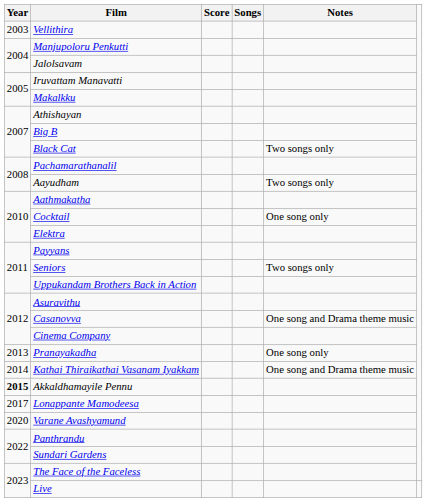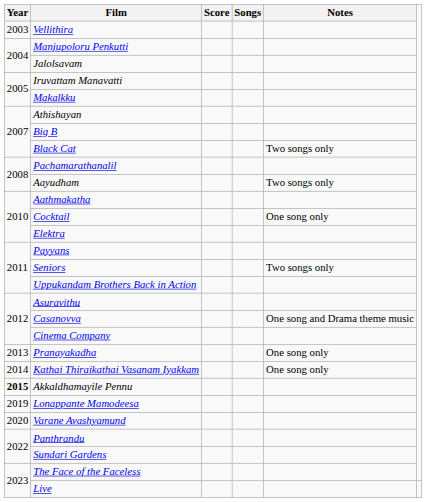Kathai Thiraikathai Vasanam Iyakkam | Notes: One song and Drama theme music -> One song only
Lonappante Mamodeesa | Year: 2017 -> 2019
